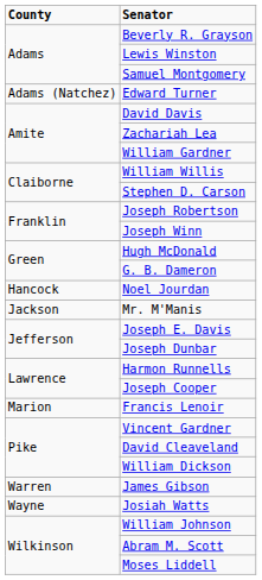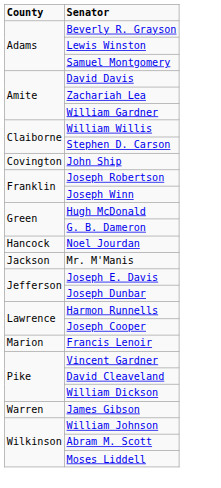- row: Adams (Natchez) | Edward Turner
+ row: Covington | John Ship
- row: Wayne | Josiah Watts
